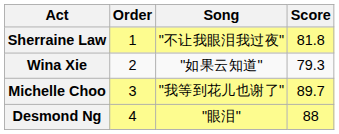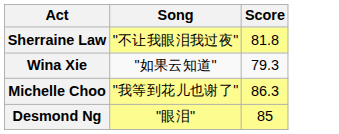- column: Order | 1 | 2 | 3 | 4
Michelle Choo | Score: 89.7 -> 86.3
Desmond Ng | Score: 88 -> 85
